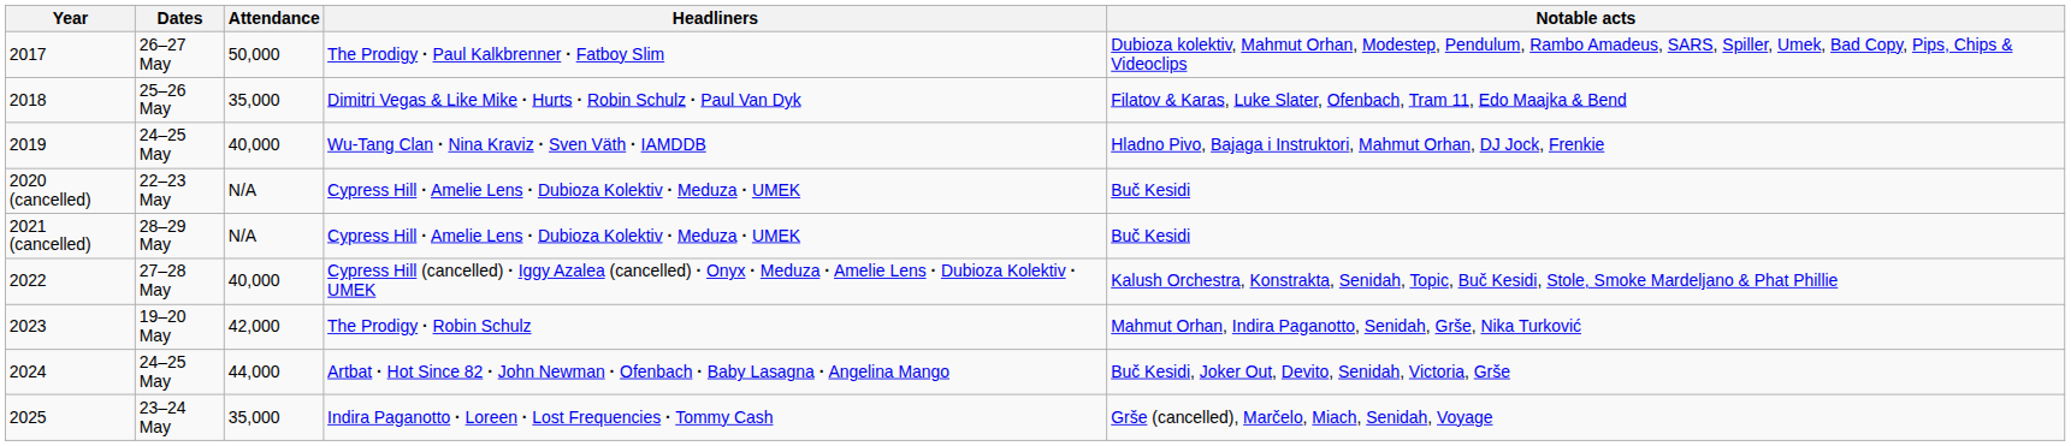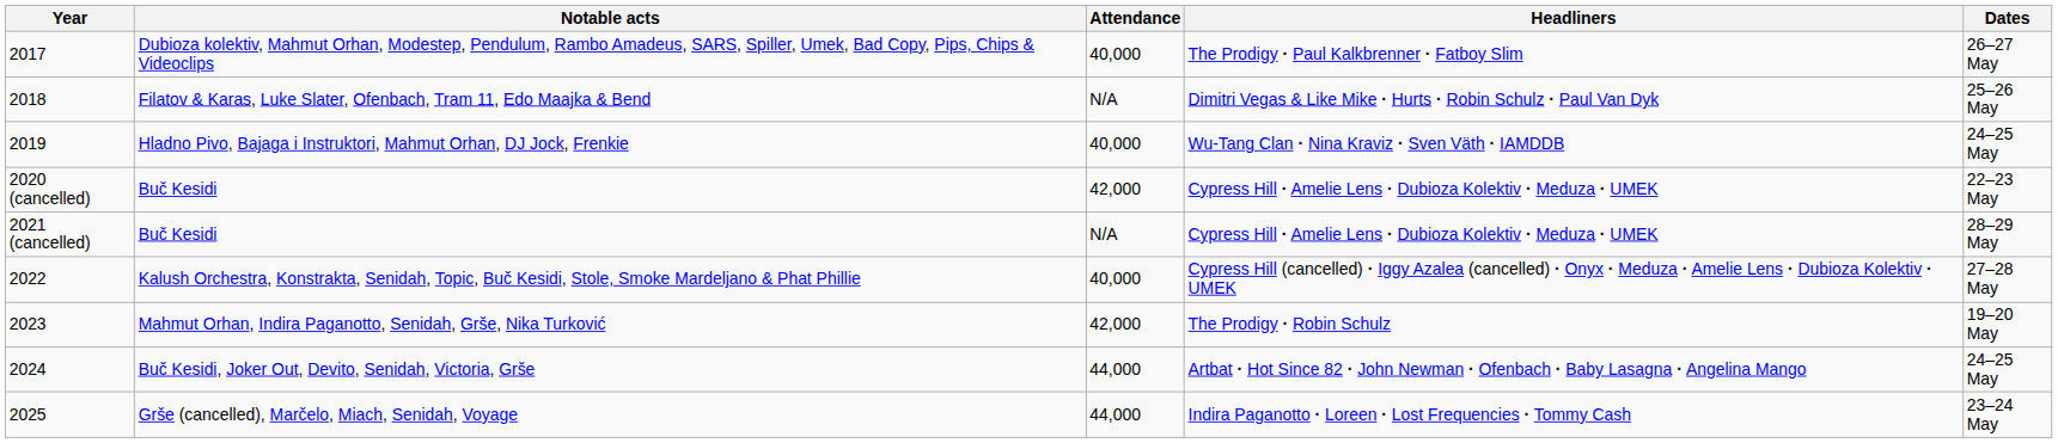columns swapped: Dates <-> Notable acts
2017 | Attendance: 50,000 -> 40,000
2018 | Attendance: 35,000 -> N/A
2020 (cancelled) | Attendance: N/A -> 42,000
2025 | Attendance: 35,000 -> 44,000
